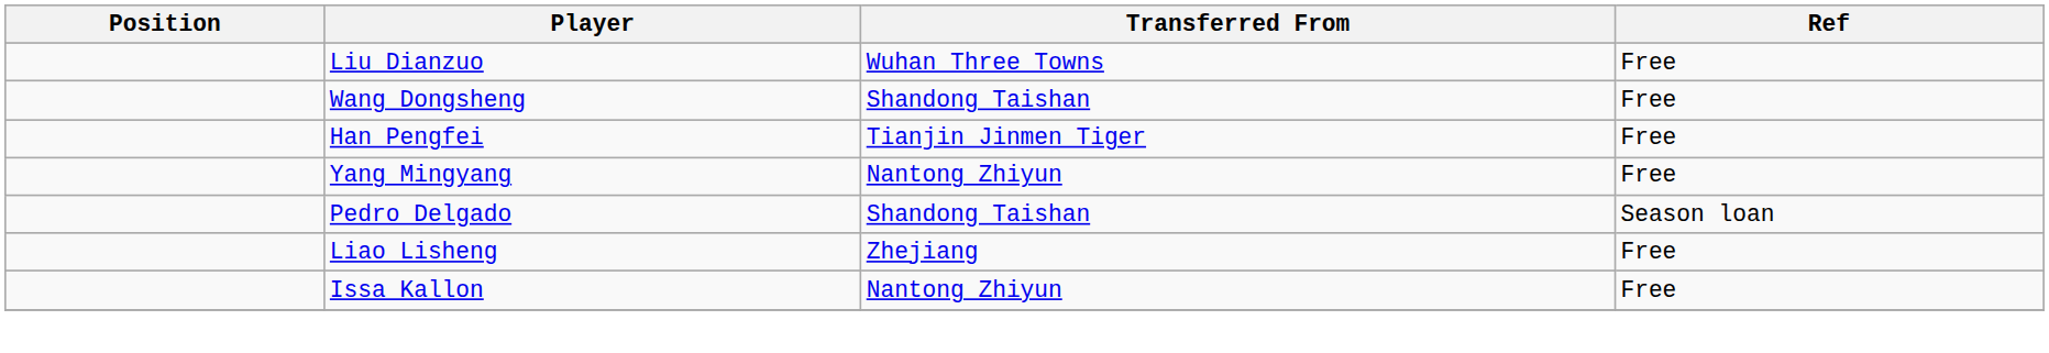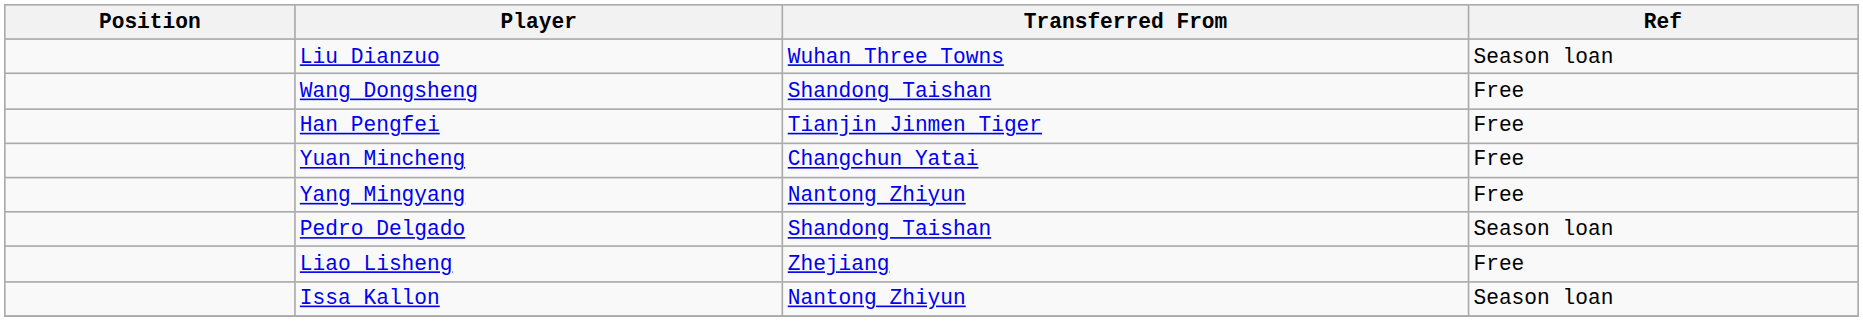Liu Dianzuo | Ref: Free -> Season loan
+ row: Yuan Mincheng | Changchun Yatai | Free
Issa Kallon | Ref: Free -> Season loan
